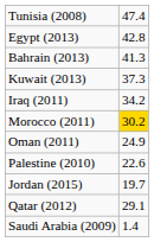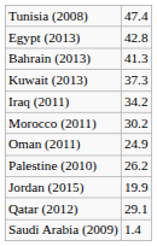Morocco (2011) | column 2: gold background -> no background
Palestine (2010) | column 2: 22.6 -> 26.2
Jordan (2015) | column 2: 19.7 -> 19.9
